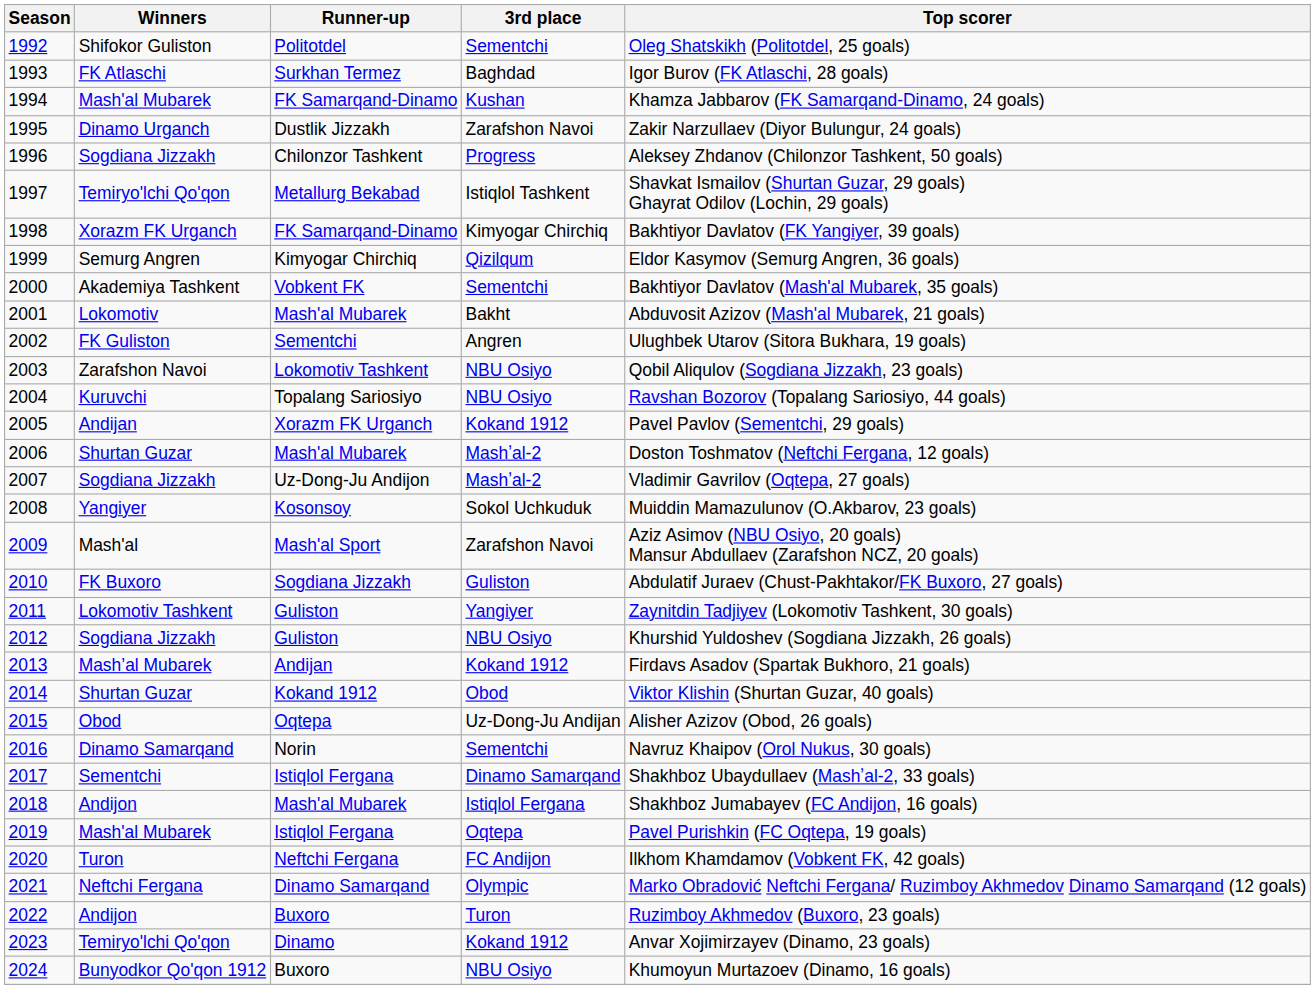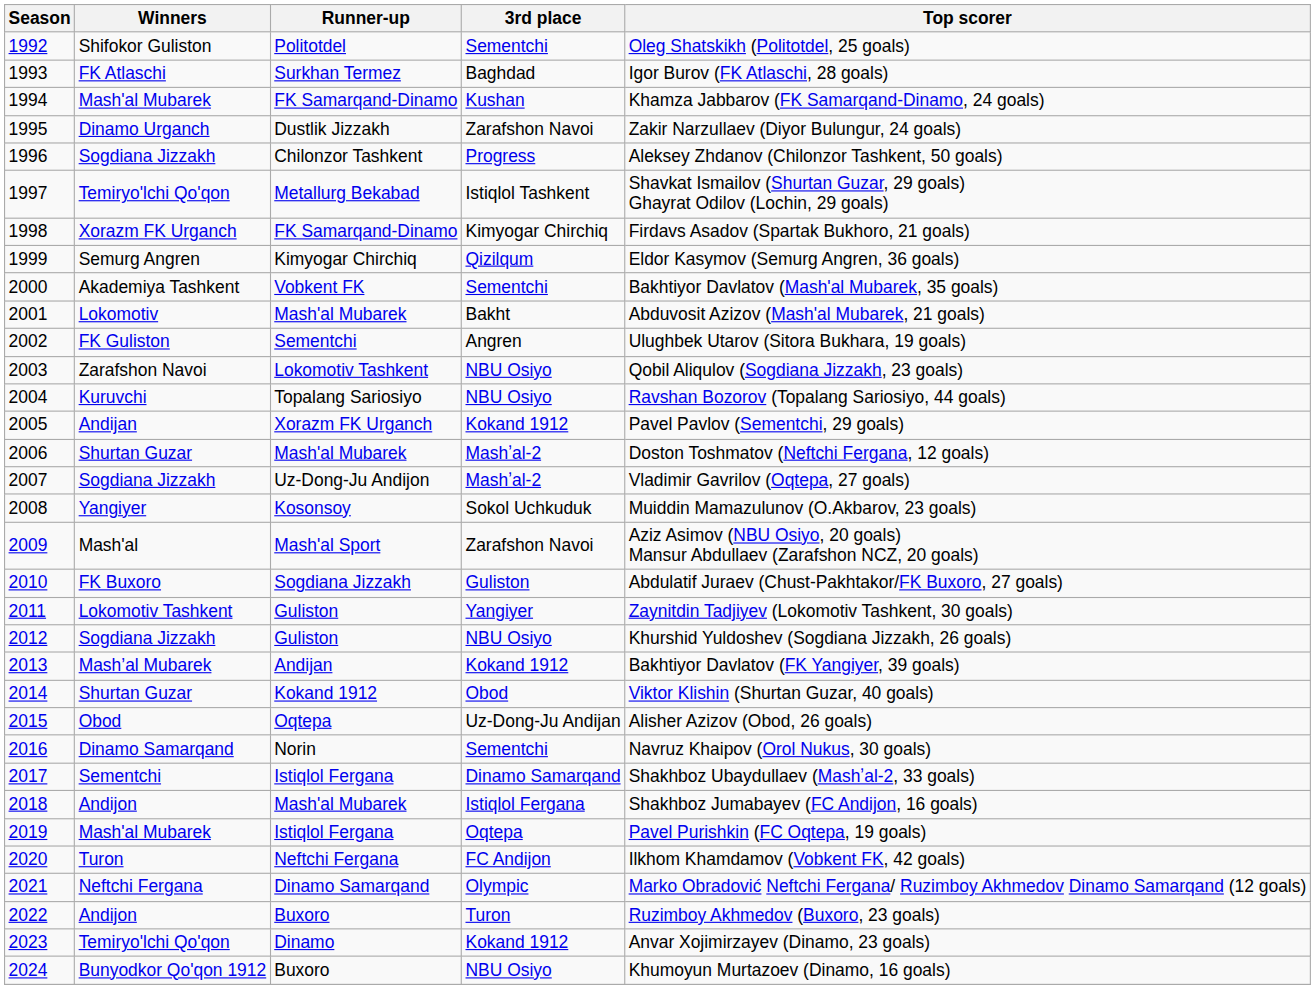1998 | Top scorer: Bakhtiyor Davlatov (FK Yangiyer, 39 goals) -> Firdavs Asadov (Spartak Bukhoro, 21 goals)
2013 | Top scorer: Firdavs Asadov (Spartak Bukhoro, 21 goals) -> Bakhtiyor Davlatov (FK Yangiyer, 39 goals)
